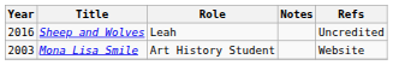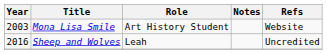rows swapped: Mona Lisa Smile <-> Sheep and Wolves
